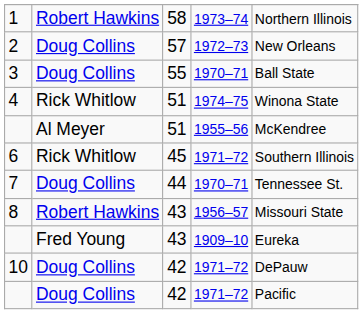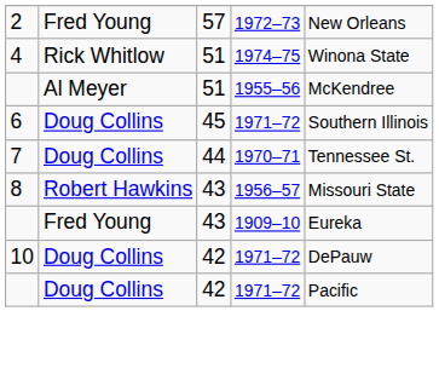- row: 1 | Robert Hawkins | 58 | 1973–74 | Northern Illinois
2 | column 2: Doug Collins -> Fred Young
- row: 3 | Doug Collins | 55 | 1970–71 | Ball State
6 | column 2: Rick Whitlow -> Doug Collins
